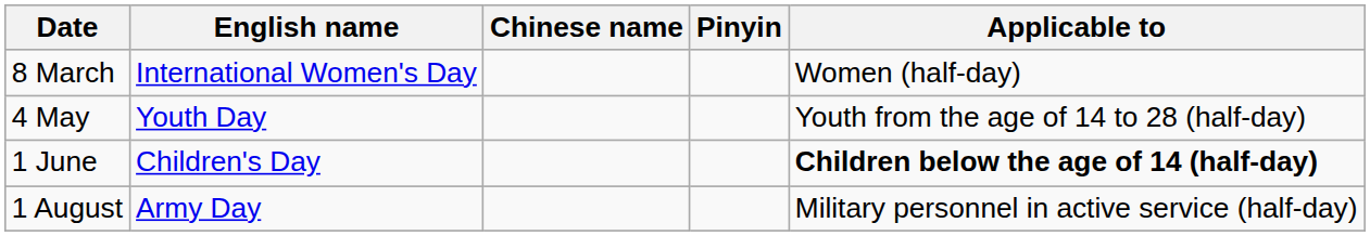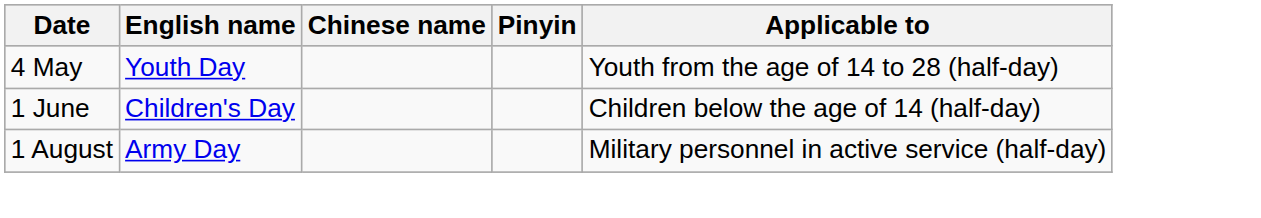- row: 8 March | International Women's Day | Women (half-day)
1 June | Applicable to: bold -> normal
